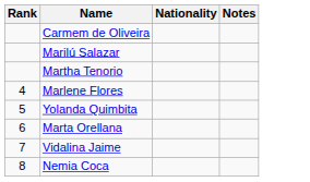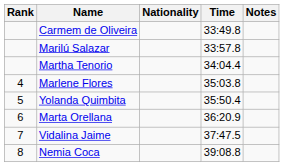+ column: Time | 33:49.8 | 33:57.8 | 34:04.4 | 35:03.8 | 35:50.4 | 36:20.9 | 37:47.5 | 39:08.8
